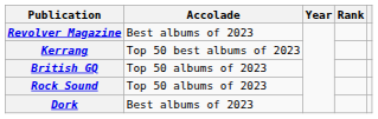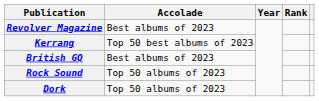British GQ | Accolade: Top 50 albums of 2023 -> Best albums of 2023
Dork | Accolade: Best albums of 2023 -> Top 50 albums of 2023
